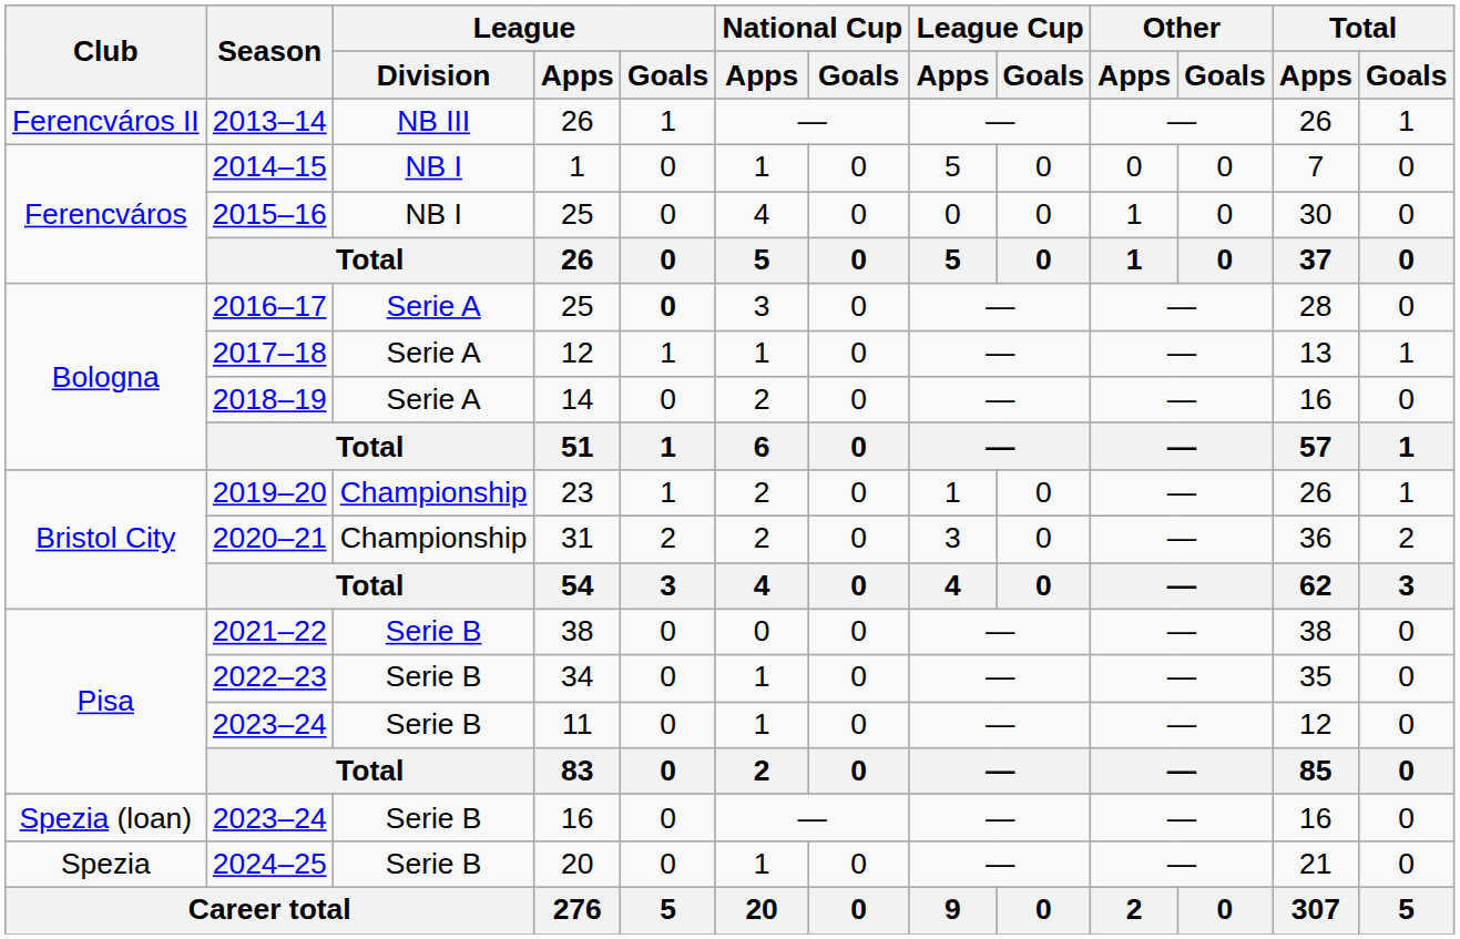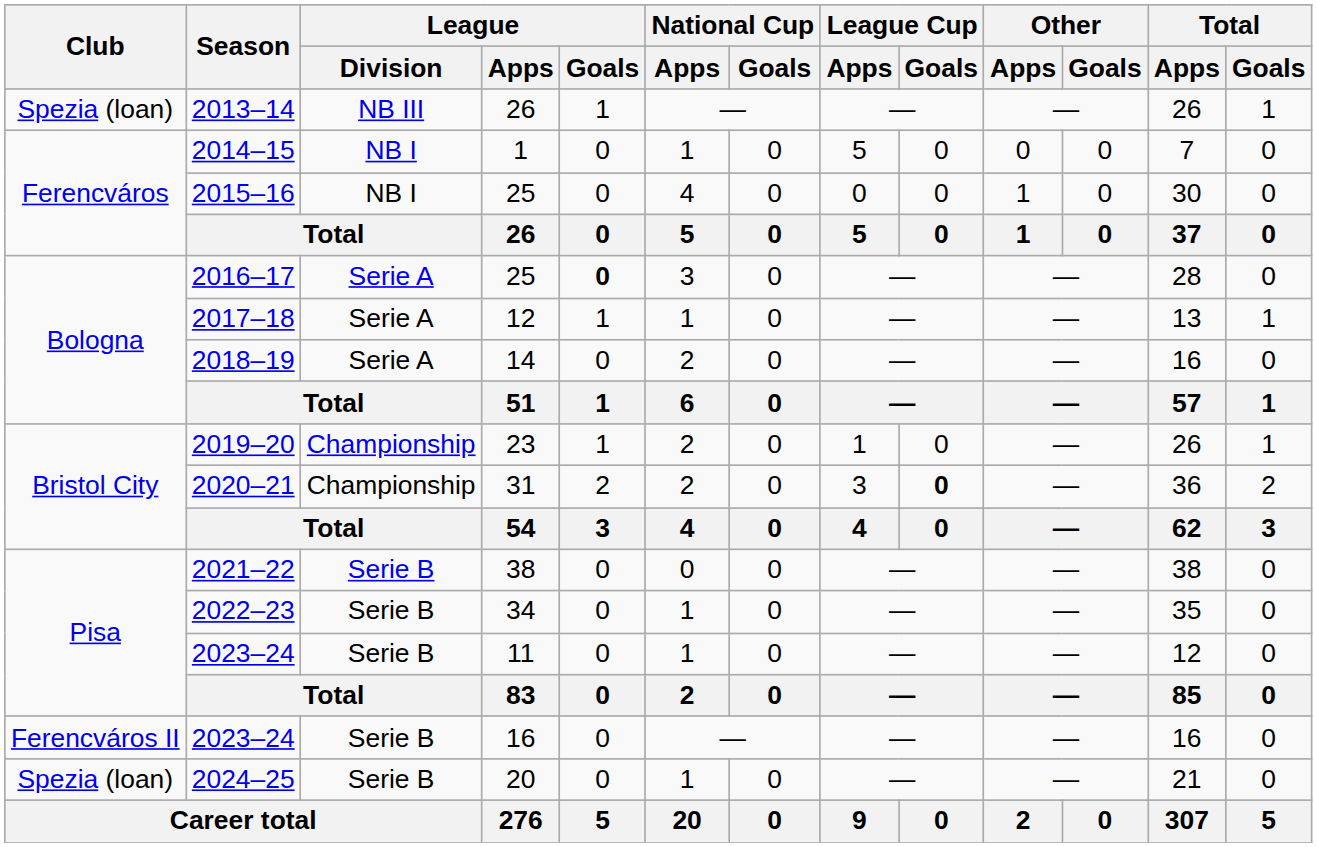2013–14 | Club: Ferencváros II -> Spezia (loan)
2020–21 | League Cup / Goals: normal -> bold
2023–24 / 16 | Club: Spezia (loan) -> Ferencváros II
2024–25 | Club: Spezia -> Spezia (loan)
